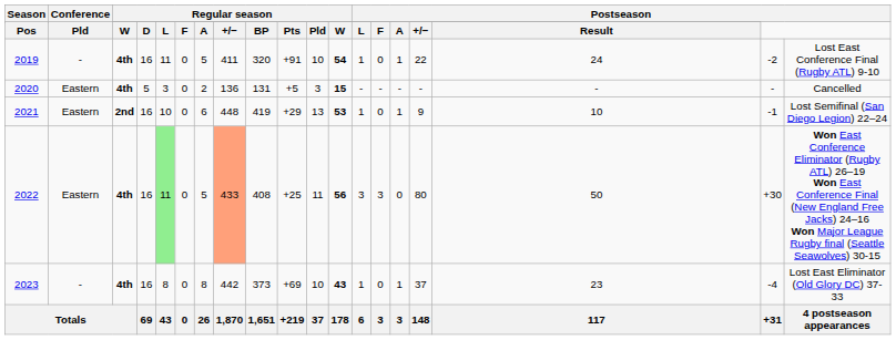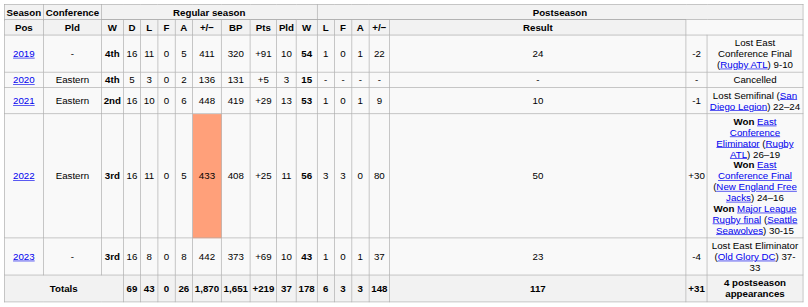2022 | column 3: 4th -> 3rd
2022 | column 5: lightgreen background -> no background
2023 | column 3: 4th -> 3rd
